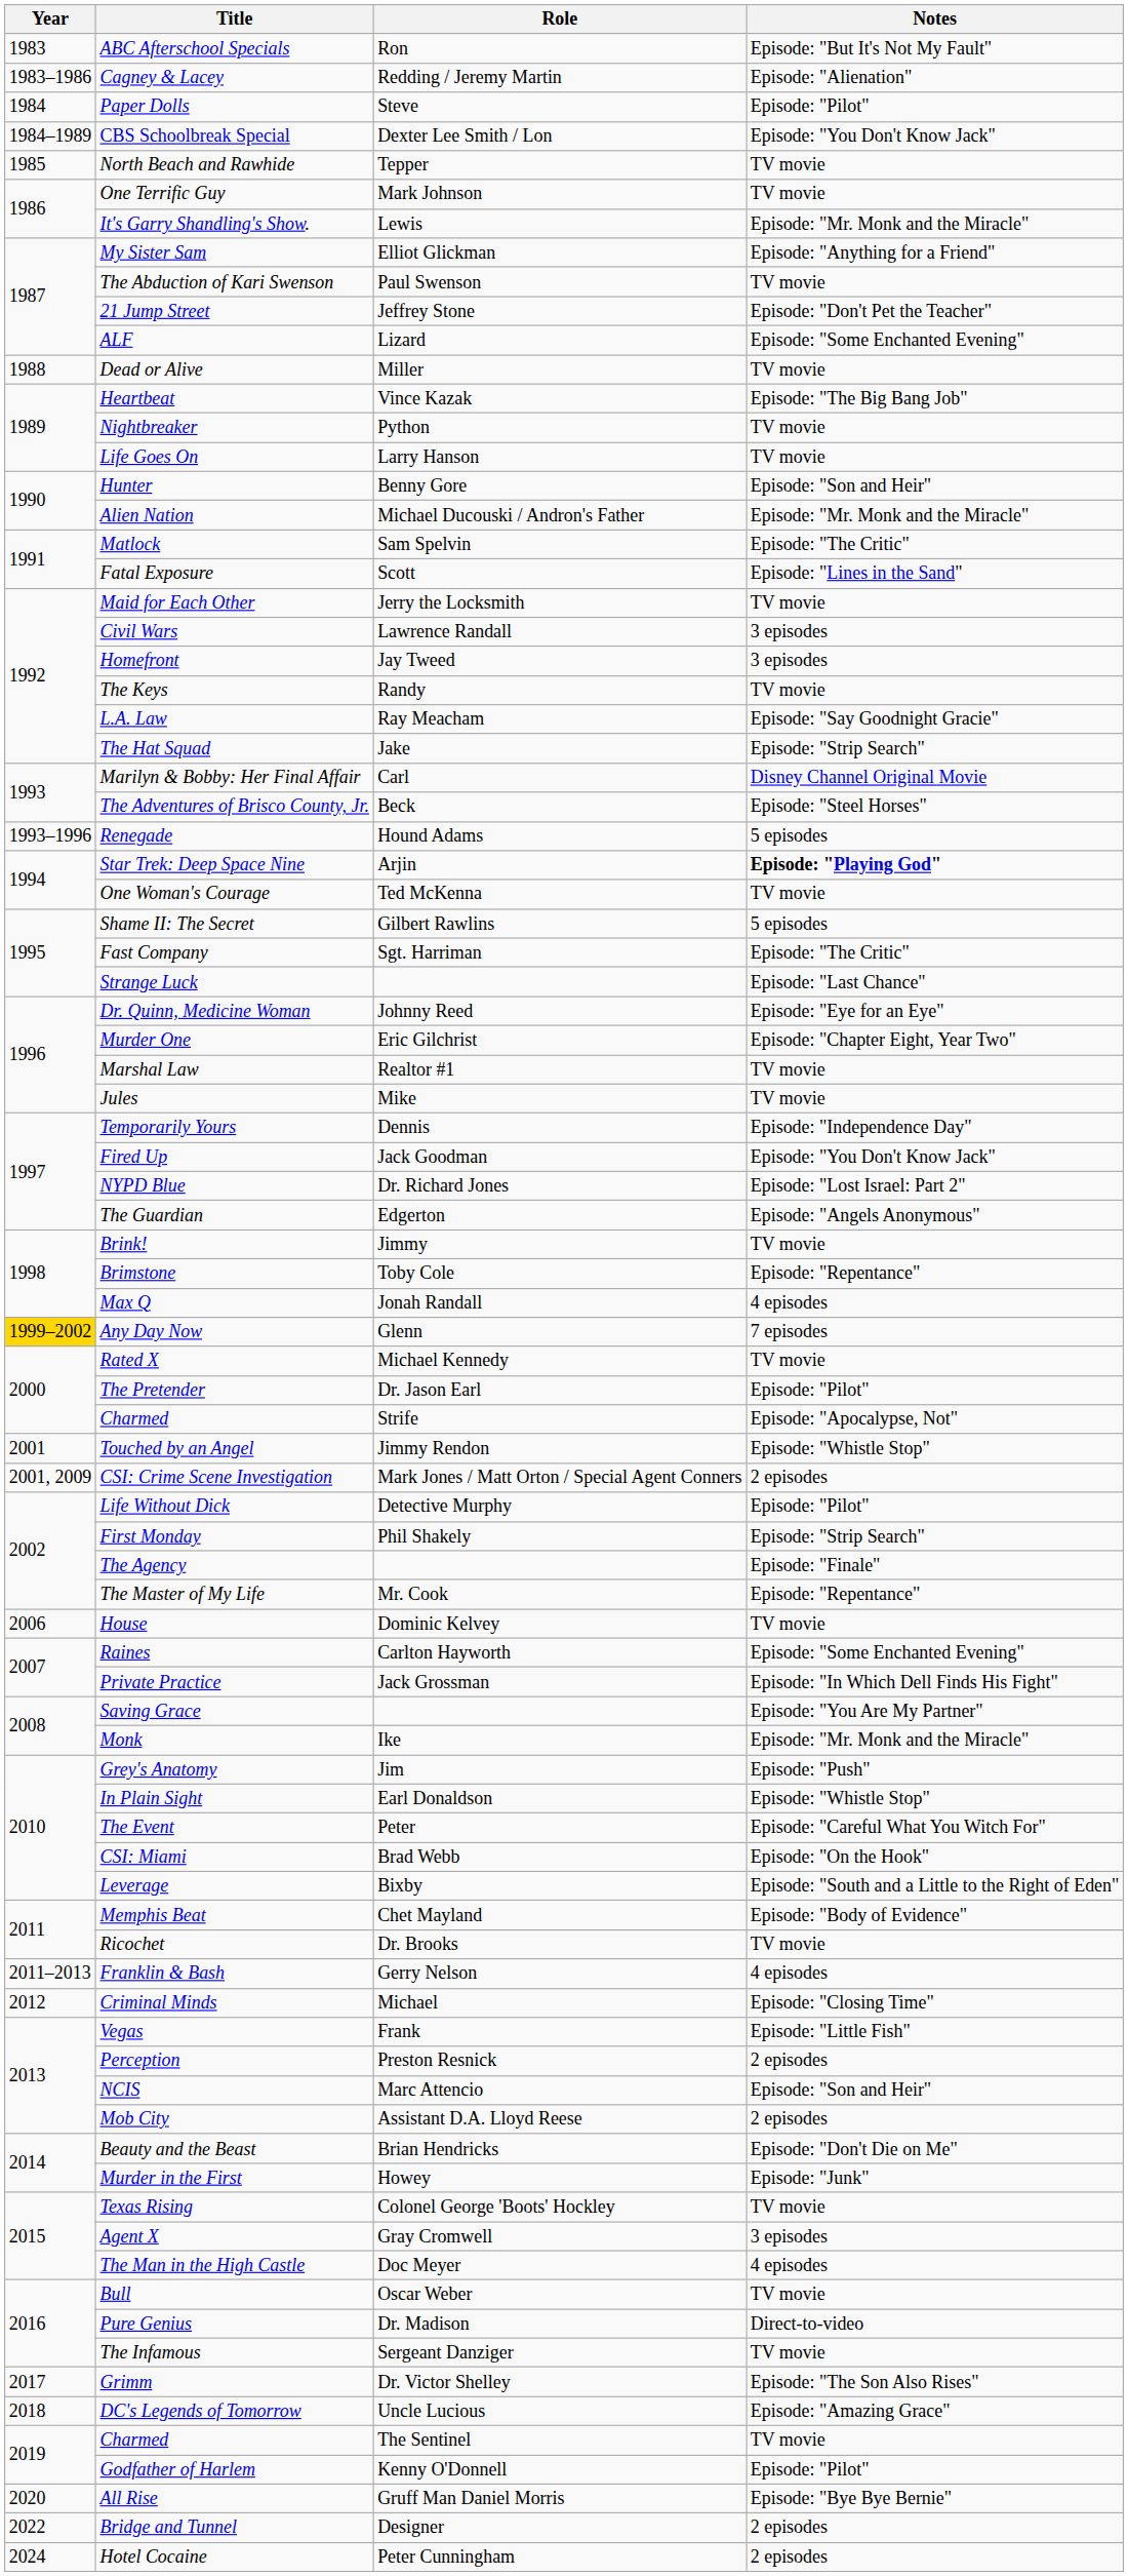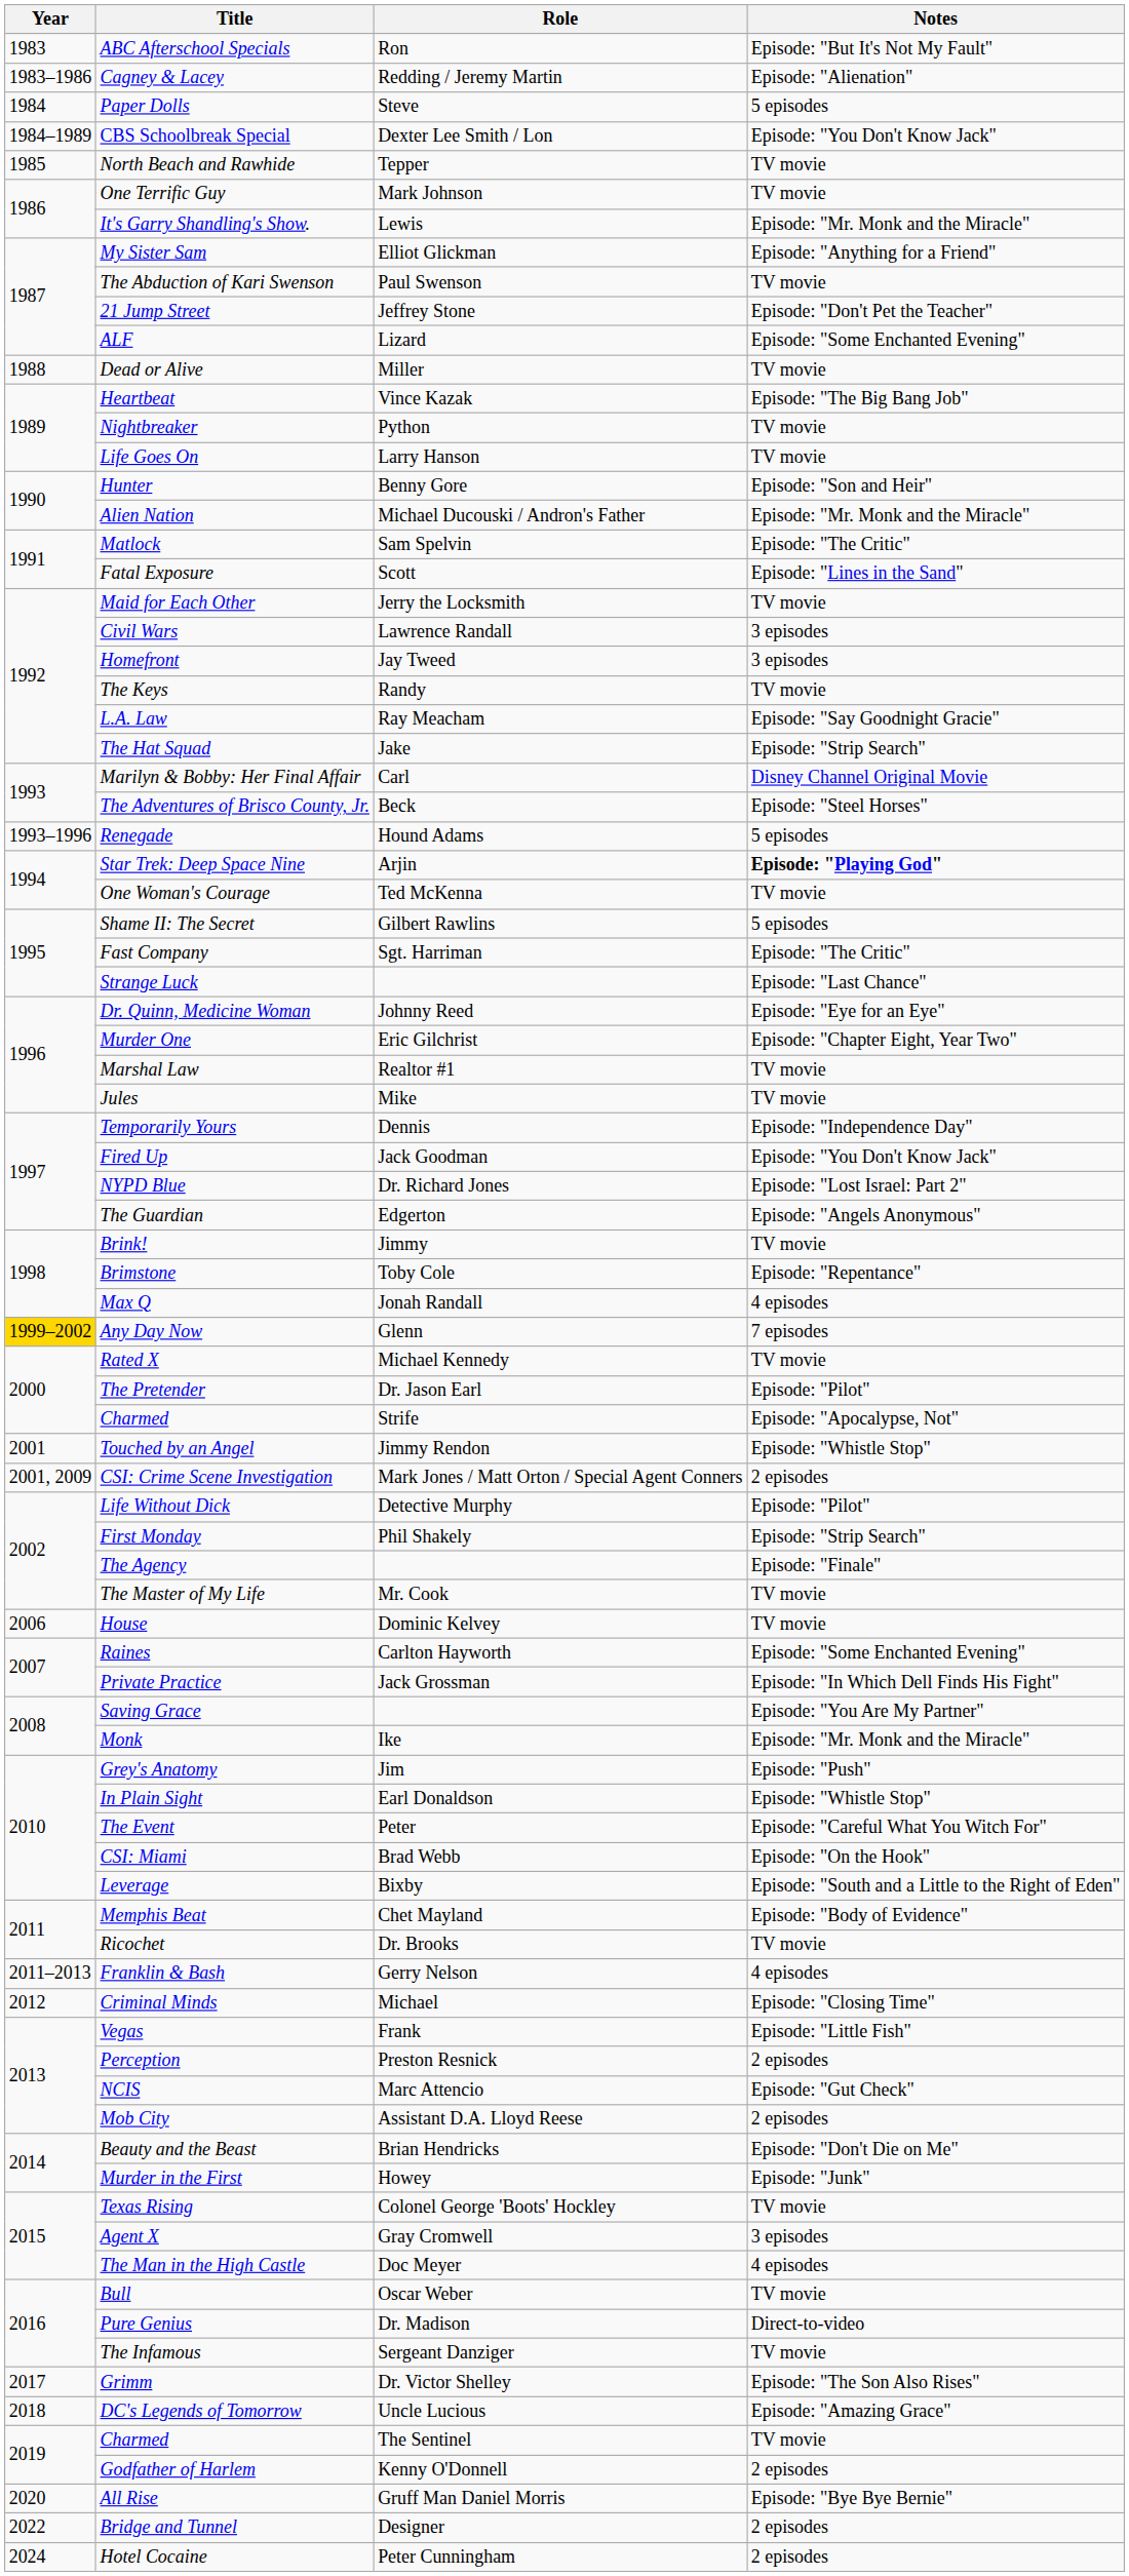Paper Dolls | Notes: Episode: "Pilot" -> 5 episodes
The Master of My Life | Notes: Episode: "Repentance" -> TV movie
NCIS | Notes: Episode: "Son and Heir" -> Episode: "Gut Check"
Godfather of Harlem | Notes: Episode: "Pilot" -> 2 episodes
